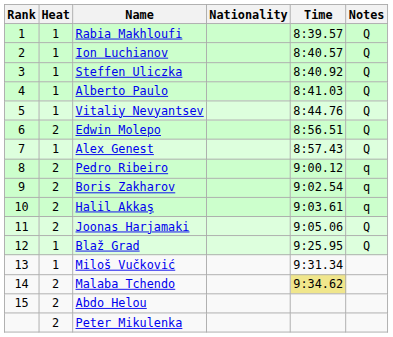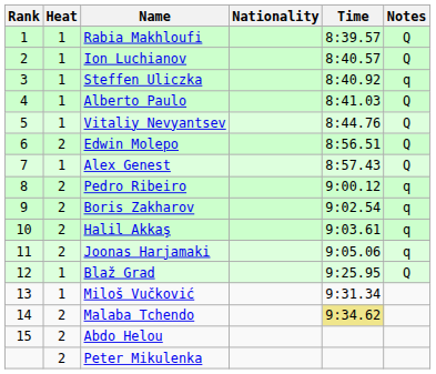Steffen Uliczka | Notes: Q -> q
Joonas Harjamaki | Notes: Q -> q
